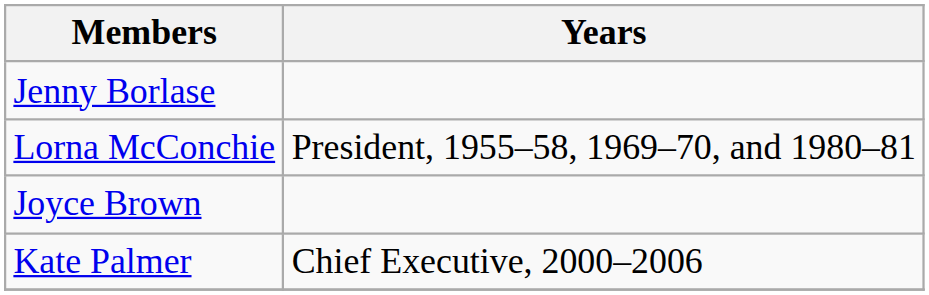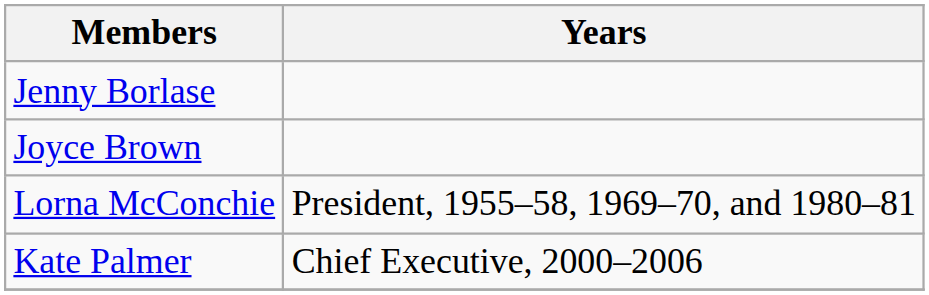rows swapped: Joyce Brown <-> Lorna McConchie
